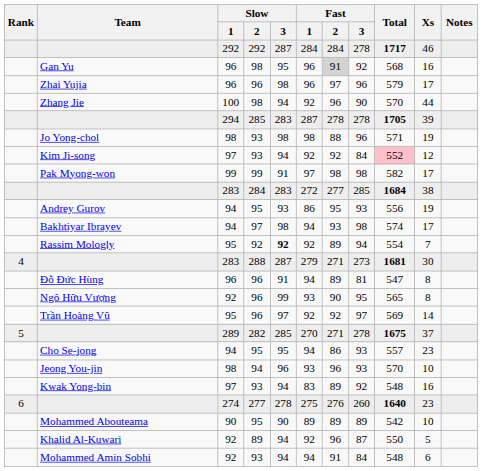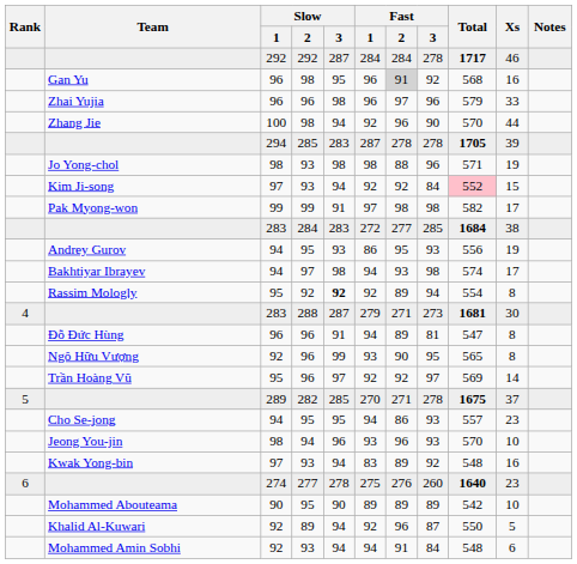Zhai Yujia | Xs: 17 -> 33
Kim Ji-song | Xs: 12 -> 15
Rassim Mologly | Xs: 7 -> 8
